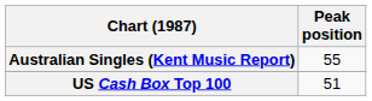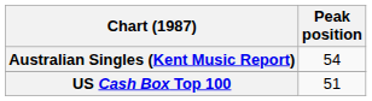Australian Singles (Kent Music Report) | Peak position: 55 -> 54
